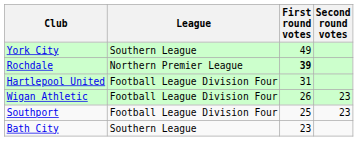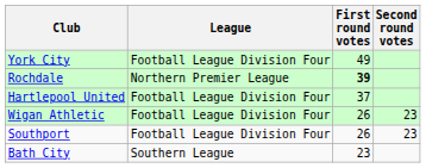York City | League: Southern League -> Football League Division Four
Hartlepool United | First round votes: 31 -> 37
Southport | First round votes: 25 -> 26
